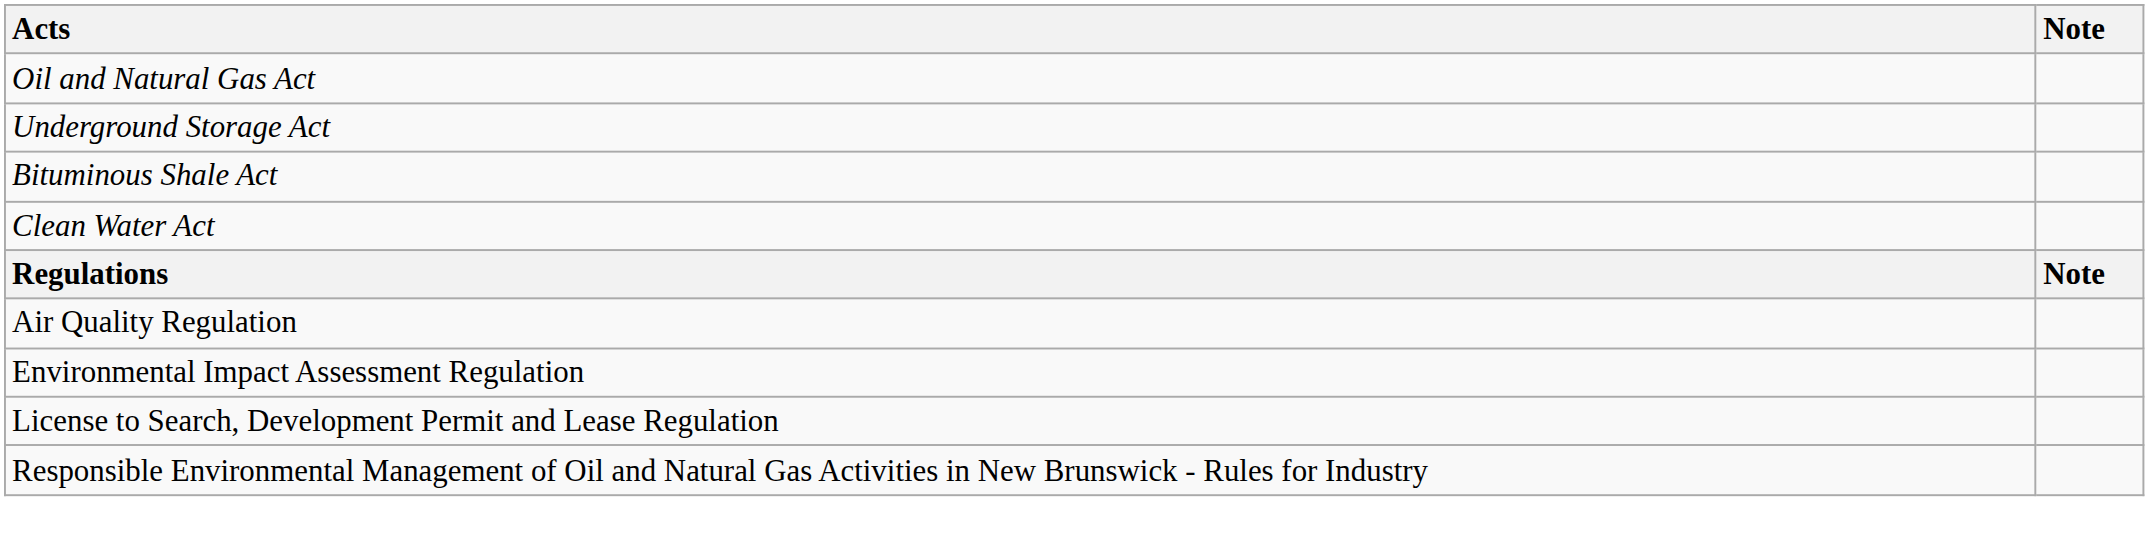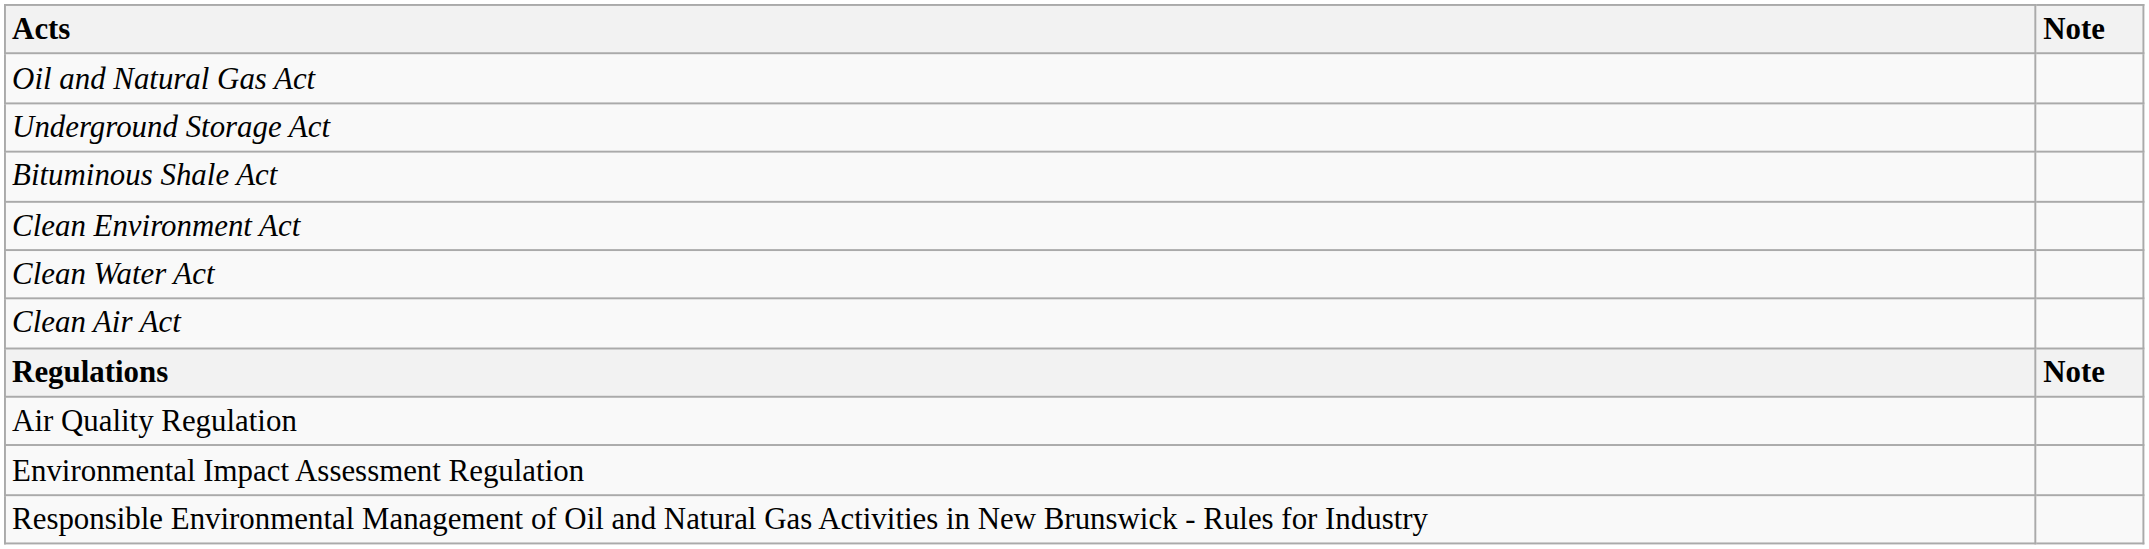+ row: Clean Environment Act
+ row: Clean Air Act
- row: License to Search, Development Permit and Lease Regulation
